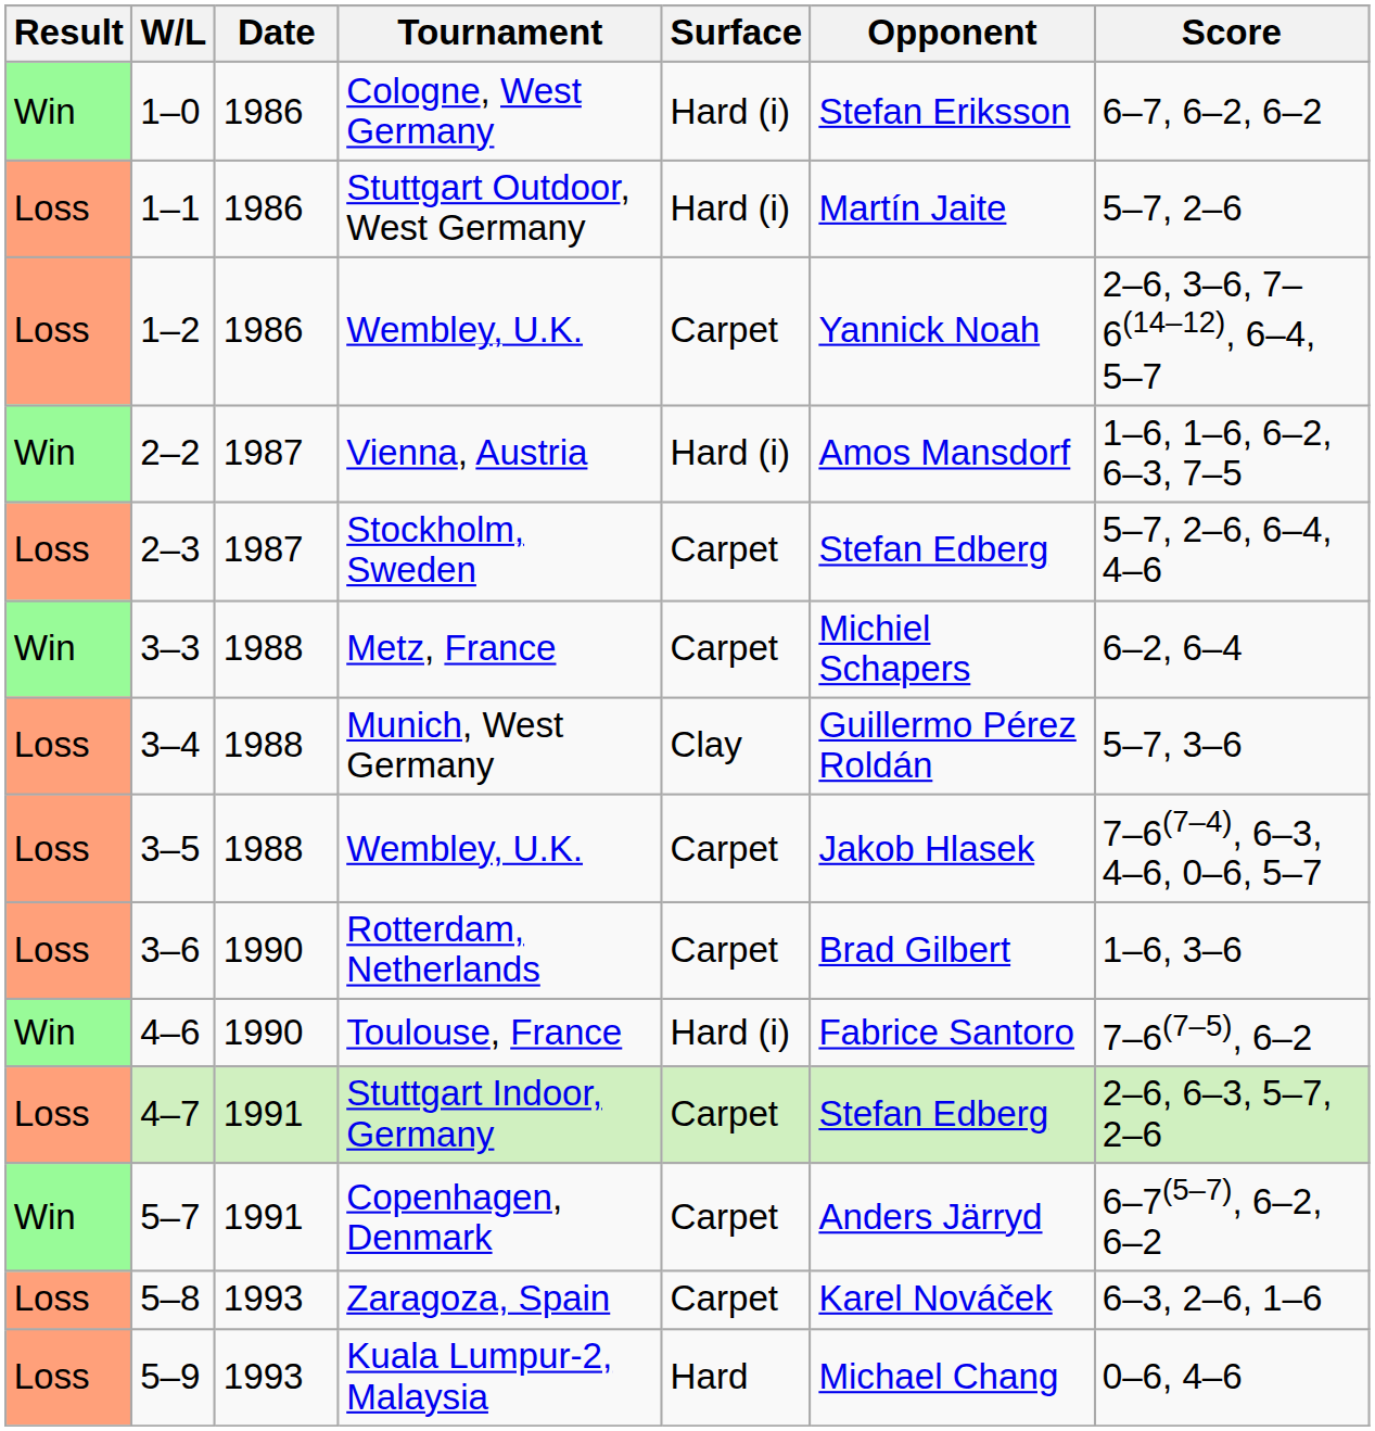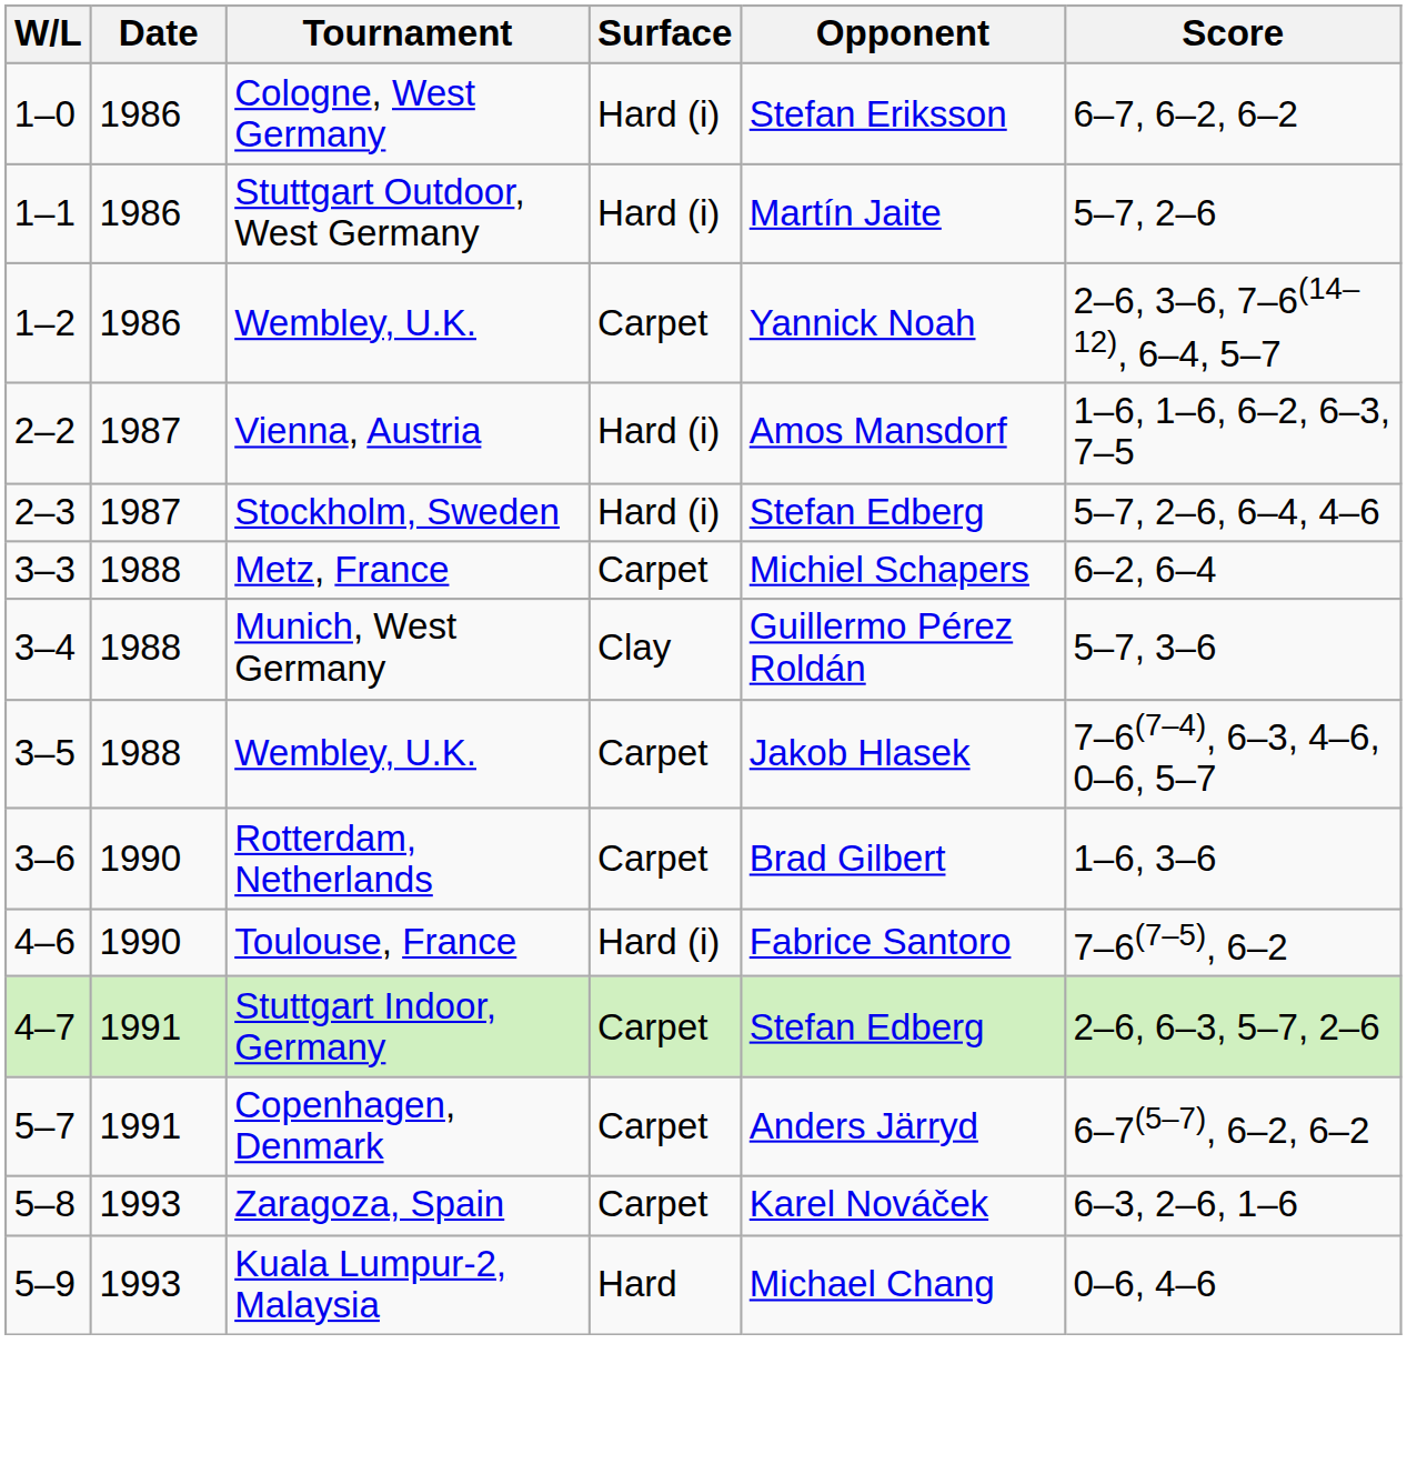- column: Result | Win | Loss | Loss | Win | Loss | Win | Loss | Loss | Loss | Win | Loss | Win | Loss | Loss
Stockholm, Sweden | Surface: Carpet -> Hard (i)
